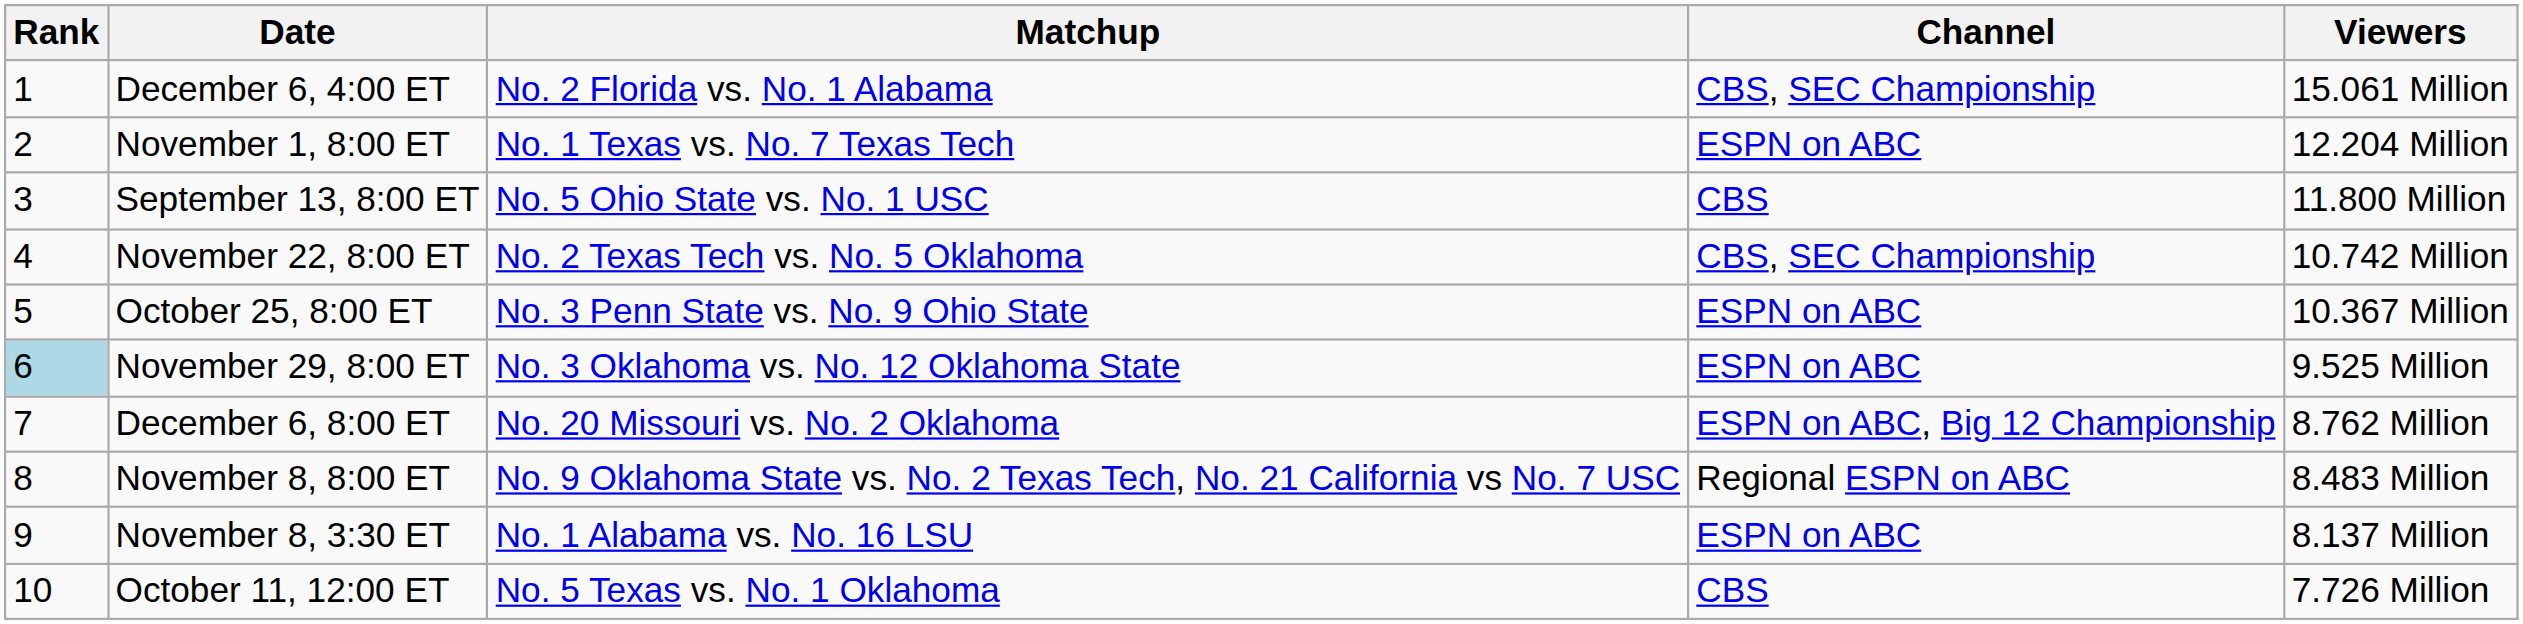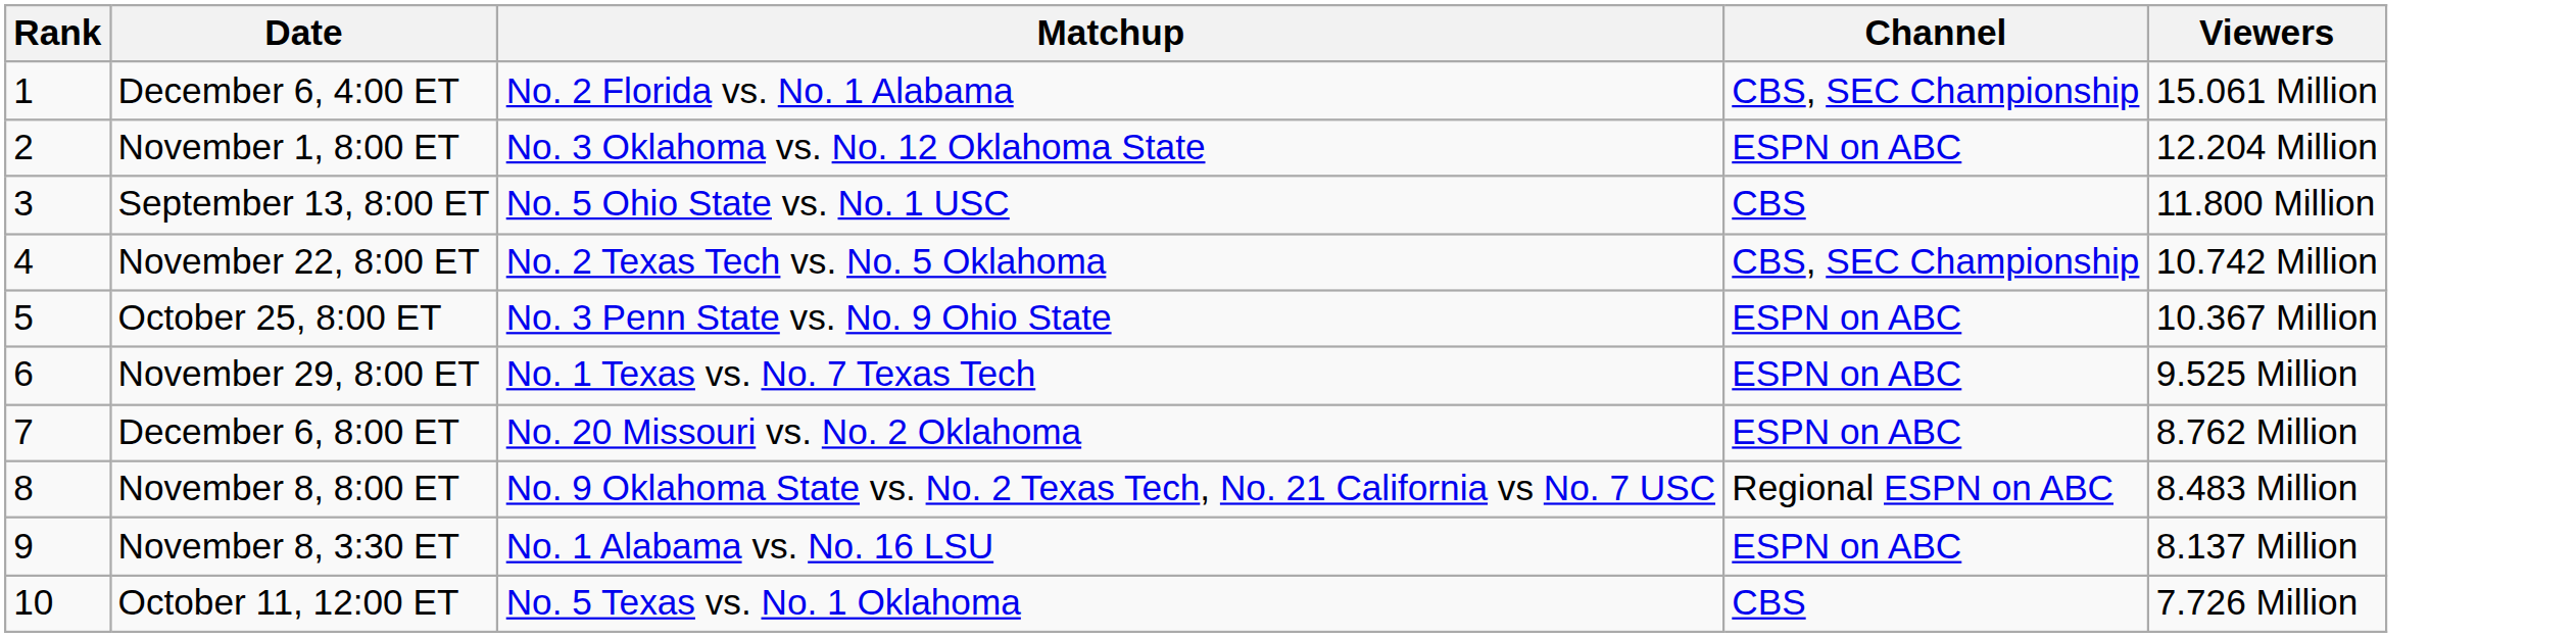November 1, 8:00 ET | Matchup: No. 1 Texas vs. No. 7 Texas Tech -> No. 3 Oklahoma vs. No. 12 Oklahoma State
November 29, 8:00 ET | Rank: lightblue background -> no background
November 29, 8:00 ET | Matchup: No. 3 Oklahoma vs. No. 12 Oklahoma State -> No. 1 Texas vs. No. 7 Texas Tech
December 6, 8:00 ET | Channel: ESPN on ABC, Big 12 Championship -> ESPN on ABC
